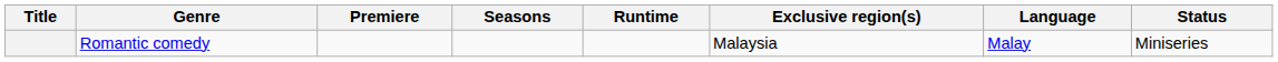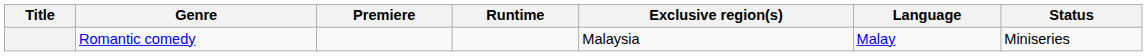- column: Seasons
